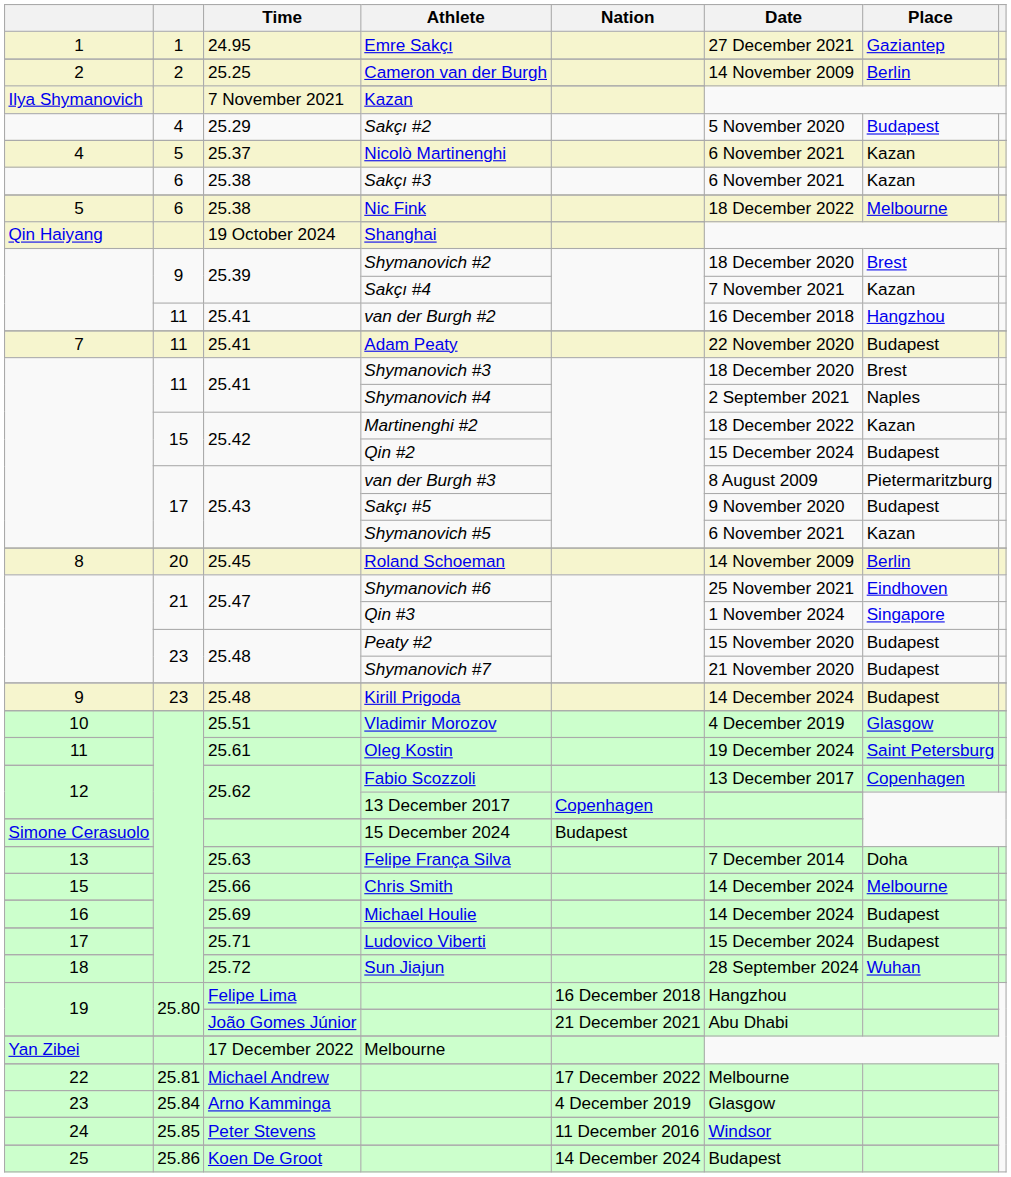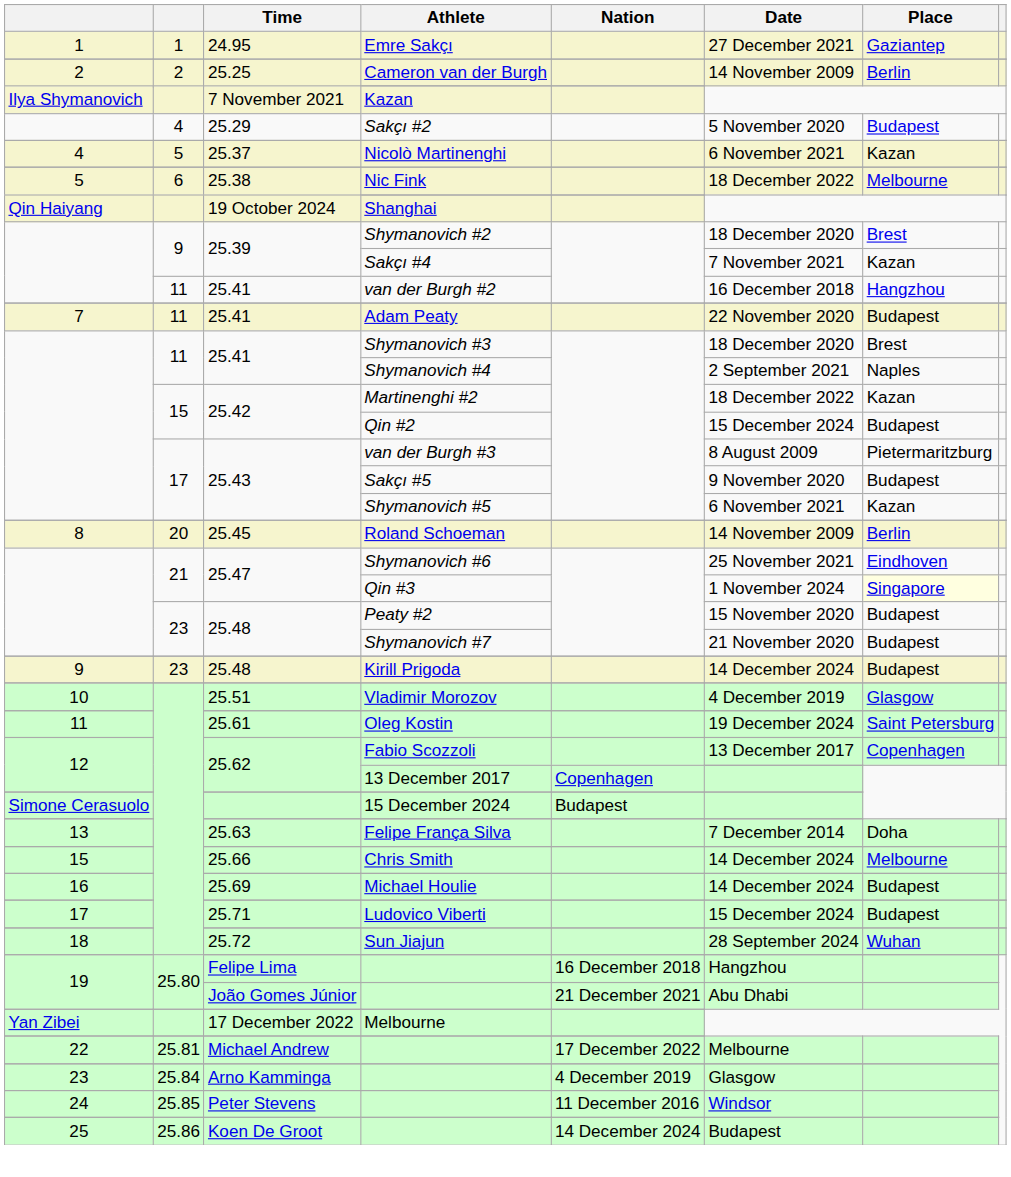- row: 6 | 25.38 | Sakçı #3 | 6 November 2021 | Kazan
Qin #3 | Place: no background -> lightyellow background
